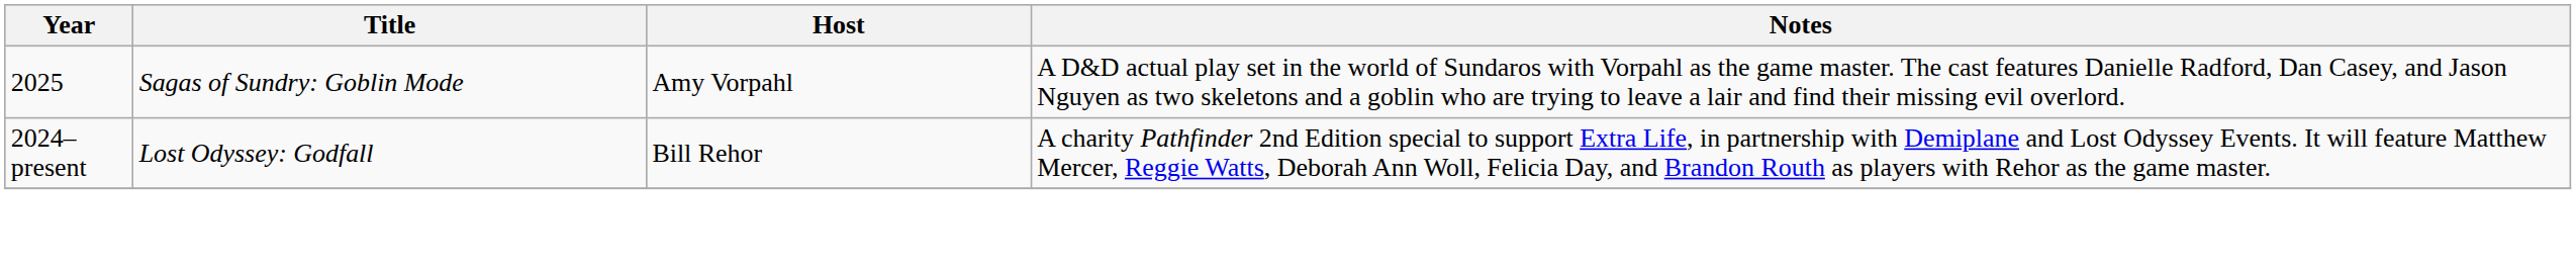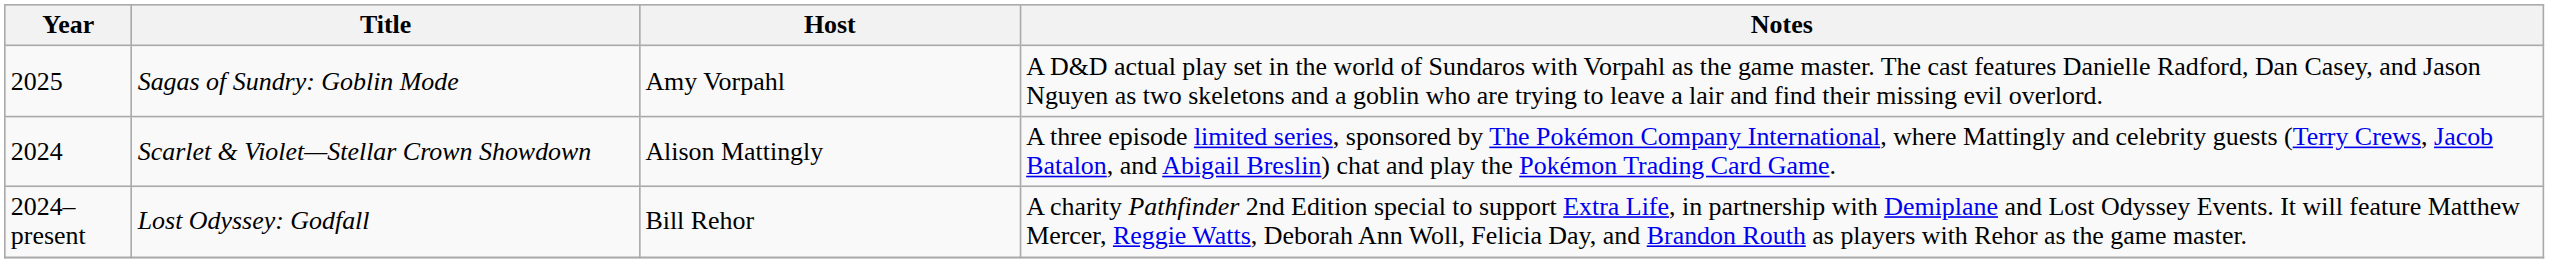+ row: 2024 | Scarlet & Violet—Stellar Crown Showdown | Alison Mattingly | A three episode limited series, sponsored by The Pokémon Company International, where Mattingly and celebrity guests (Terry Crews, Jacob Batalon, and Abigail Breslin) chat and play the Pokémon Trading Card Game.
